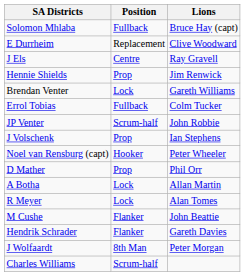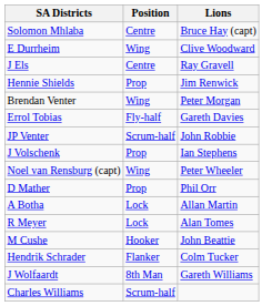Solomon Mhlaba | Position: Fullback -> Centre
E Durrheim | Position: Replacement -> Wing
Brendan Venter | Position: Lock -> Wing
Brendan Venter | Lions: Gareth Williams -> Peter Morgan
Errol Tobias | Position: Fullback -> Fly-half
Errol Tobias | Lions: Colm Tucker -> Gareth Davies
Noel van Rensburg (capt) | Position: Hooker -> Wing
M Cushe | Position: Flanker -> Hooker
Hendrik Schrader | Lions: Gareth Davies -> Colm Tucker
J Wolfaardt | Lions: Peter Morgan -> Gareth Williams
